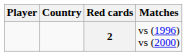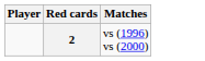- column: Country
